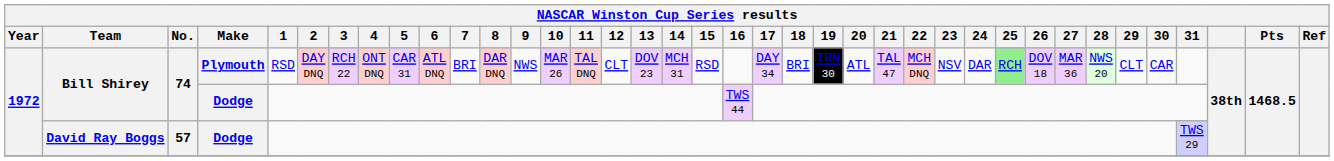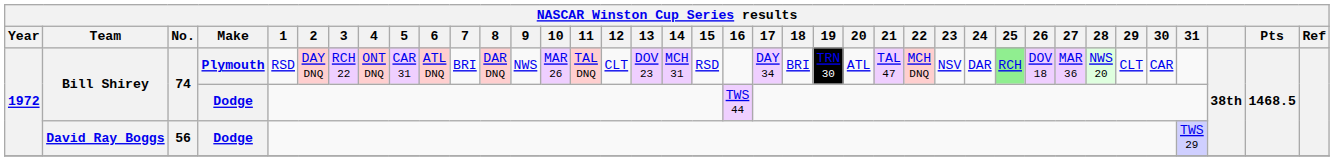David Ray Boggs | No.: 57 -> 56
